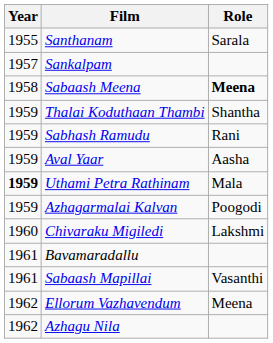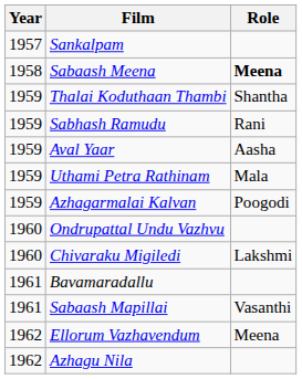- row: 1955 | Santhanam | Sarala
Uthami Petra Rathinam | Year: bold -> normal
+ row: 1960 | Ondrupattal Undu Vazhvu
